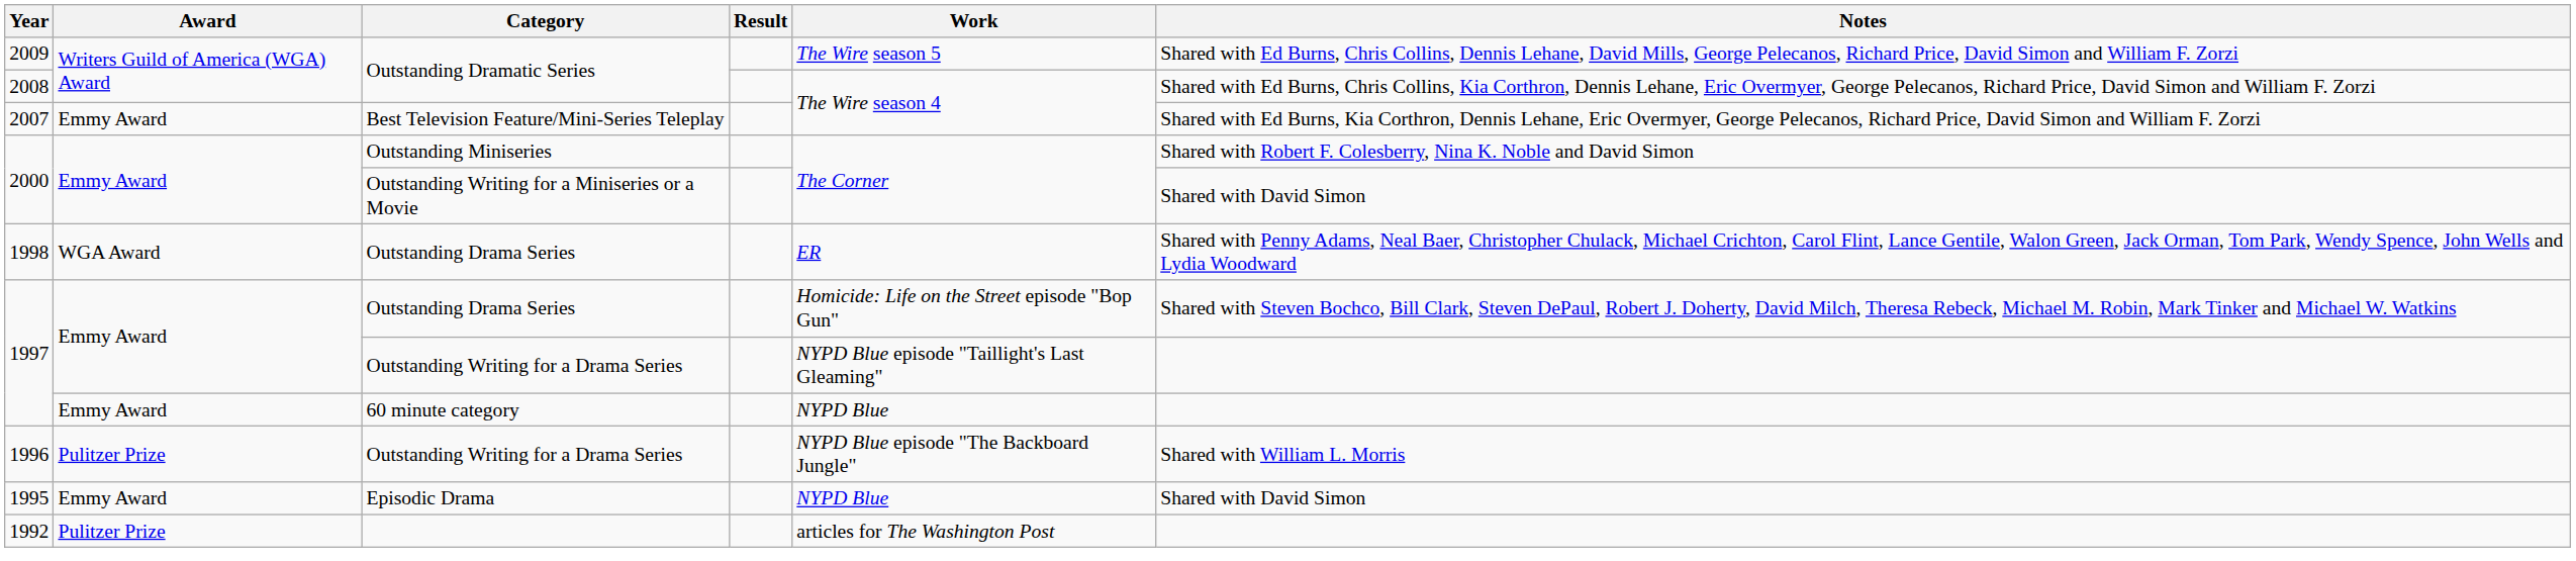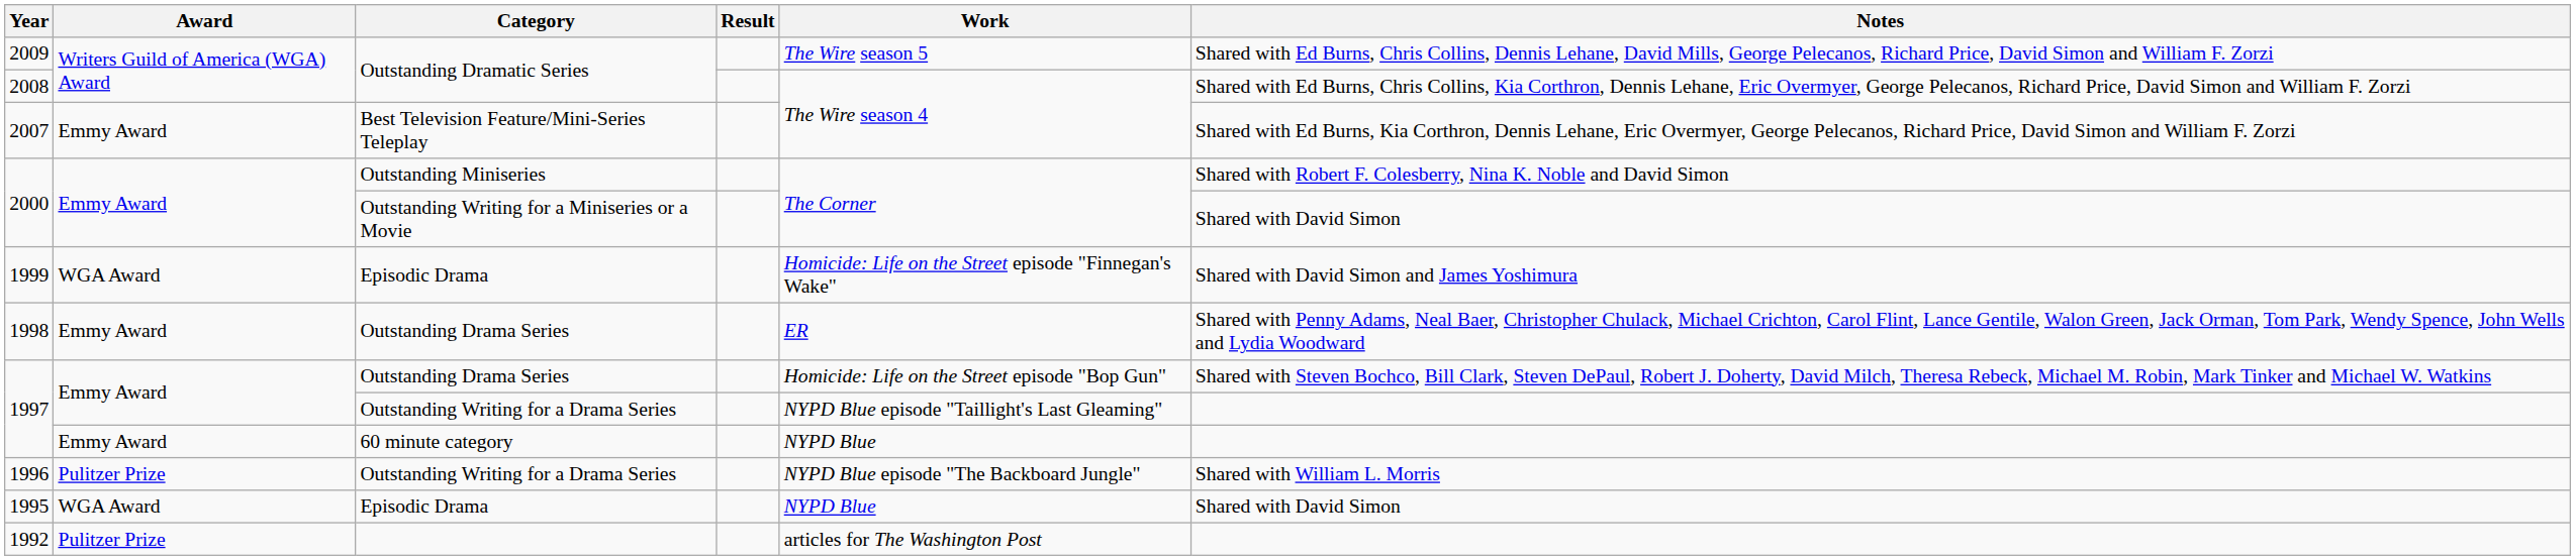+ row: 1999 | WGA Award | Episodic Drama | Homicide: Life on the Street episode "Finnegan's Wake" | Shared with David Simon and James Yoshimura
1998 | Award: WGA Award -> Emmy Award
1995 | Award: Emmy Award -> WGA Award
